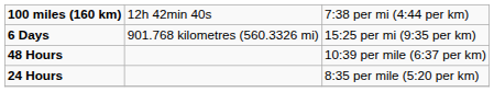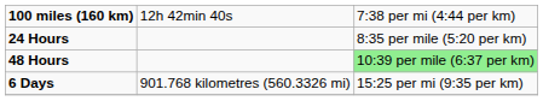rows swapped: 24 Hours <-> 6 Days
48 Hours | column 3: no background -> lightgreen background
